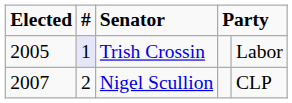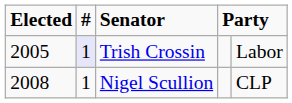Nigel Scullion | Elected: 2007 -> 2008
Nigel Scullion | #: 2 -> 1
